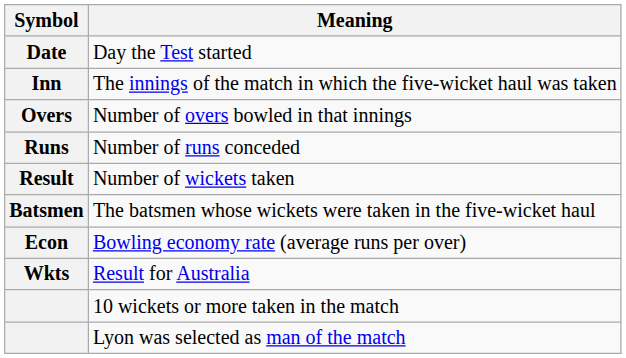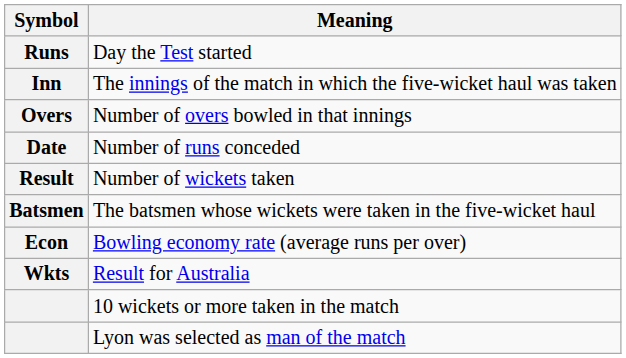Day the Test started | Symbol: Date -> Runs
Number of runs conceded | Symbol: Runs -> Date
